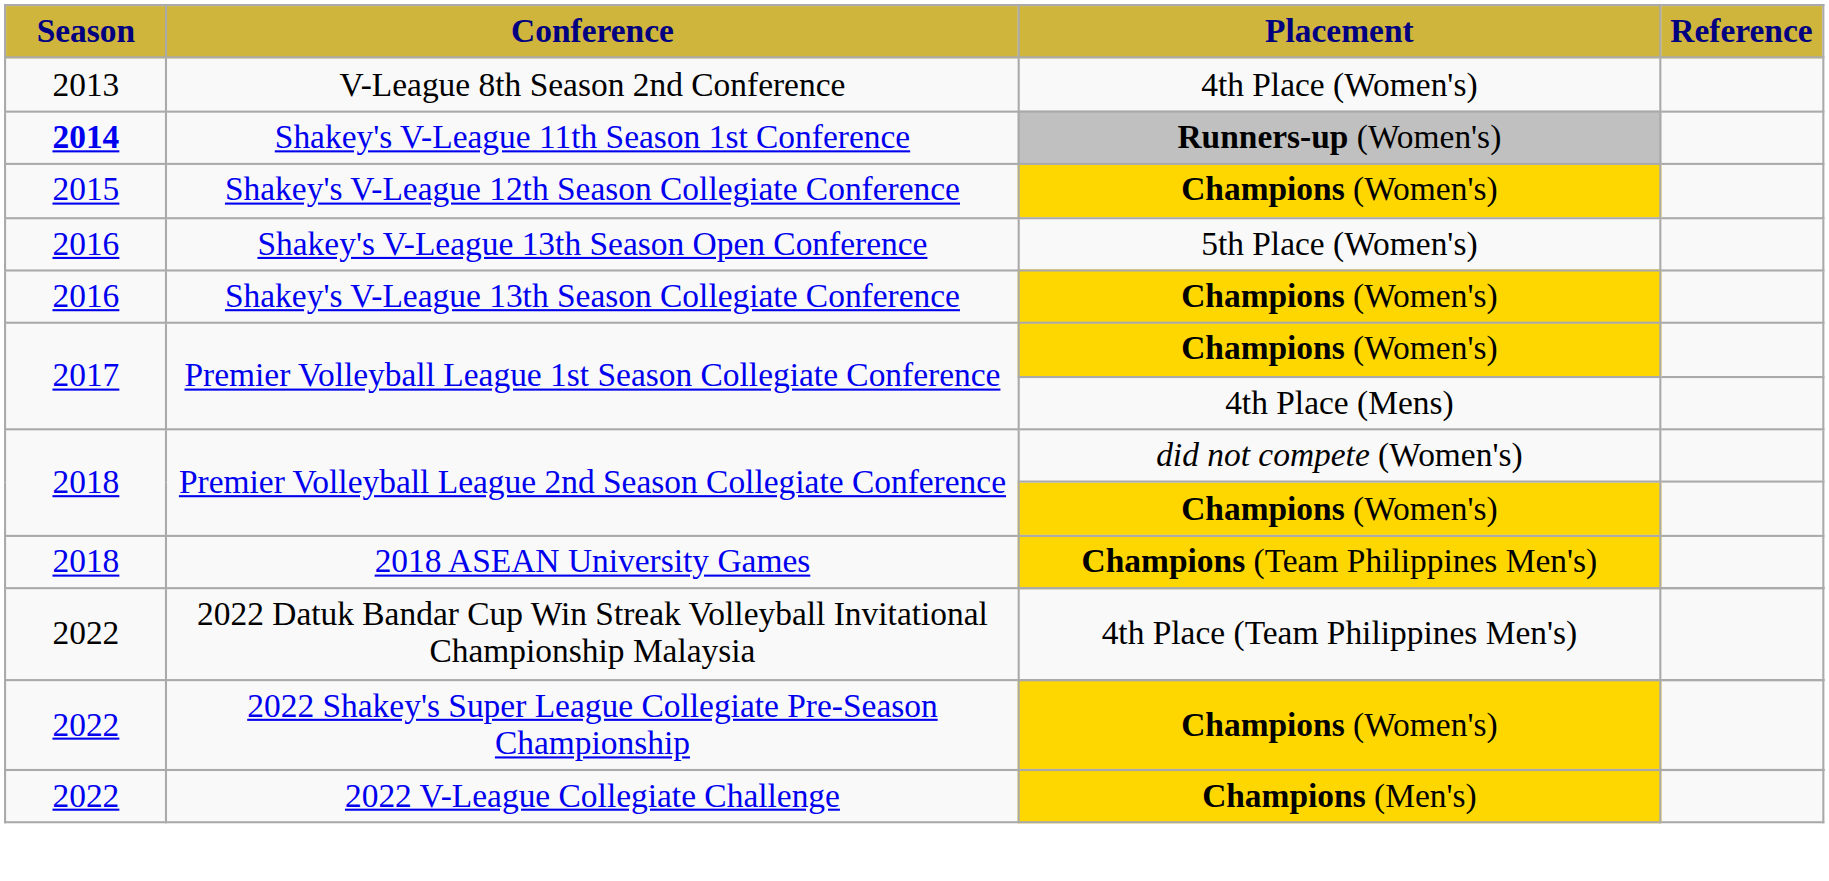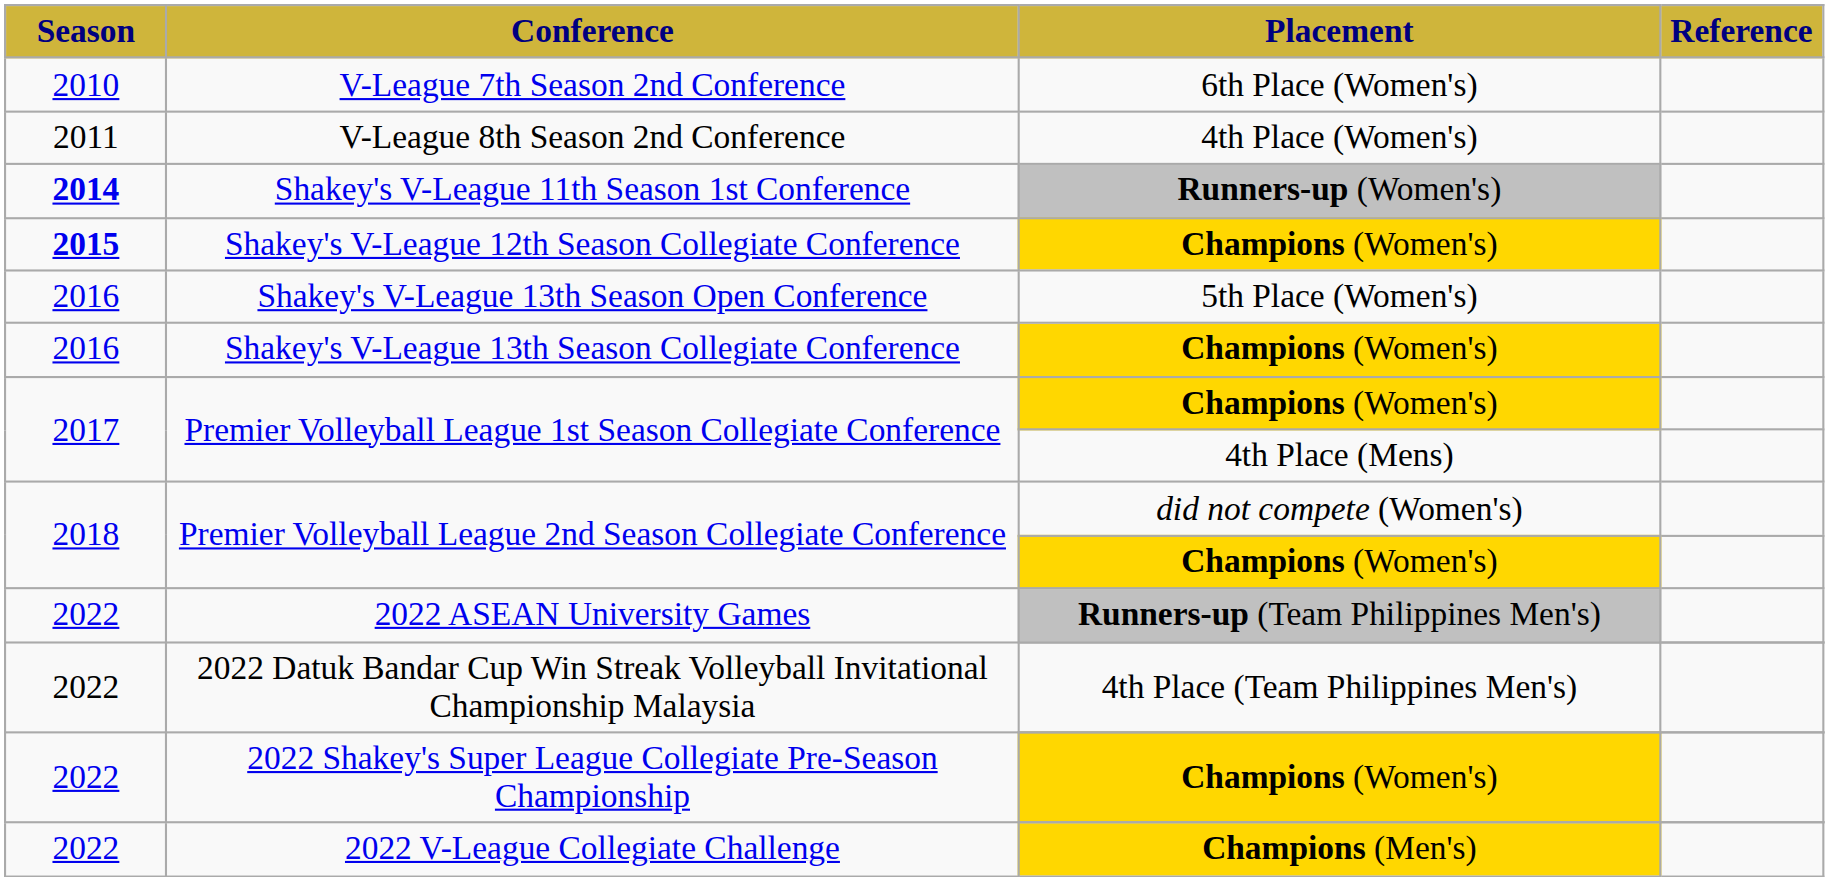+ row: 2010 | V-League 7th Season 2nd Conference | 6th Place (Women's)
V-League 8th Season 2nd Conference | Season: 2013 -> 2011
Shakey's V-League 12th Season Collegiate Conference | Season: normal -> bold
- row: 2018 | 2018 ASEAN University Games | Champions (Team Philippines Men's)
+ row: 2022 | 2022 ASEAN University Games | Runners-up (Team Philippines Men's)
